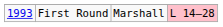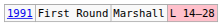First Round | column 1: 1993 -> 1991
